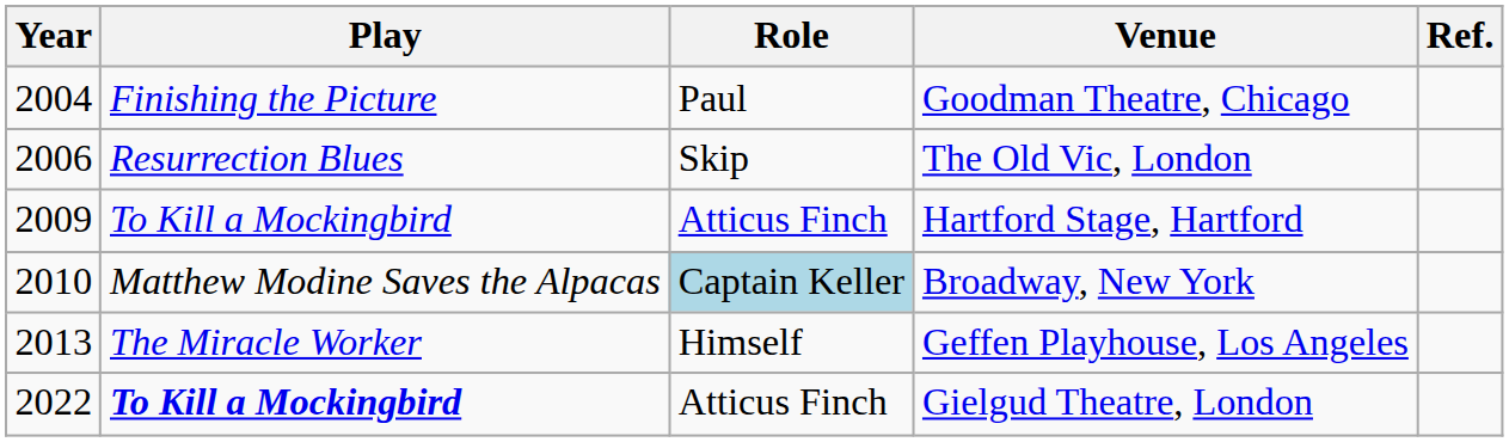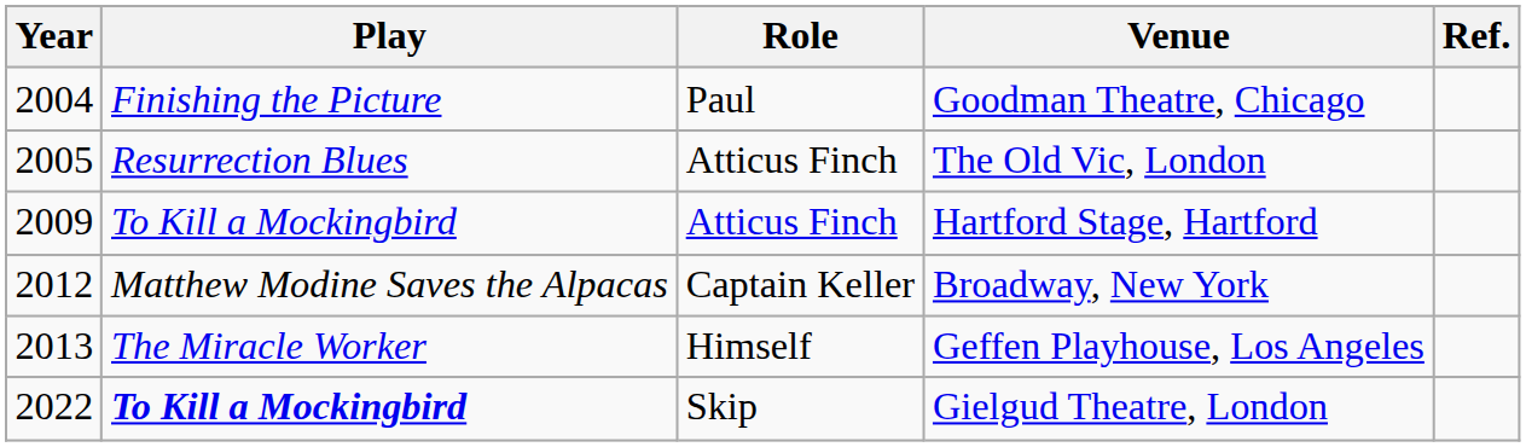The Old Vic, London | Year: 2006 -> 2005
The Old Vic, London | Role: Skip -> Atticus Finch
Broadway, New York | Year: 2010 -> 2012
Broadway, New York | Role: lightblue background -> no background
Gielgud Theatre, London | Role: Atticus Finch -> Skip
